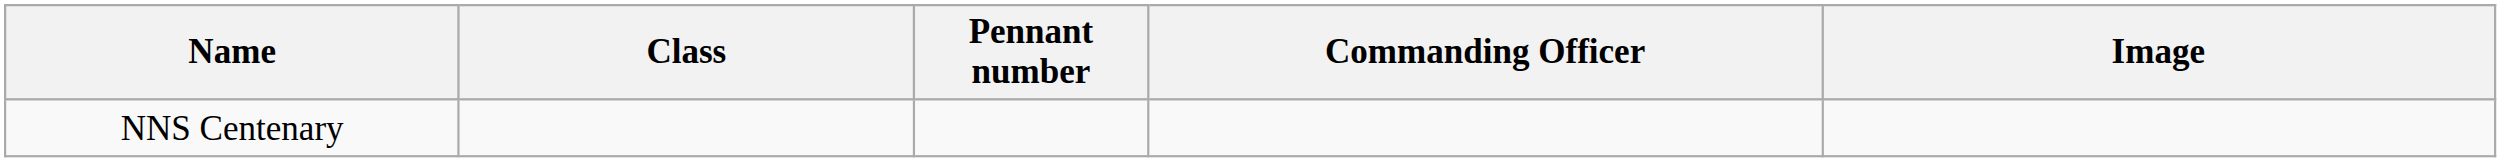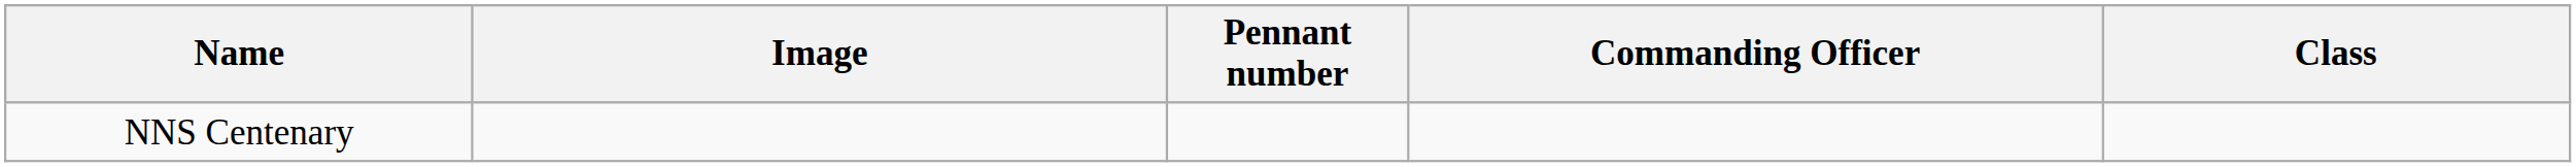columns swapped: Class <-> Image
